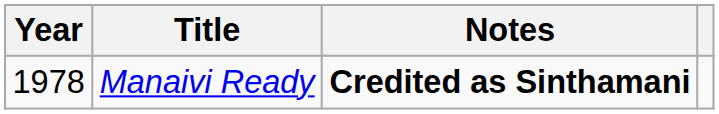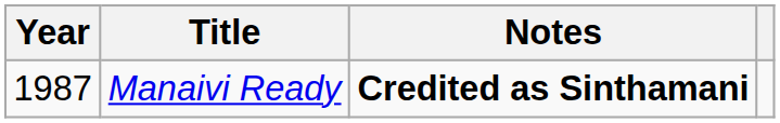Manaivi Ready | Year: 1978 -> 1987
